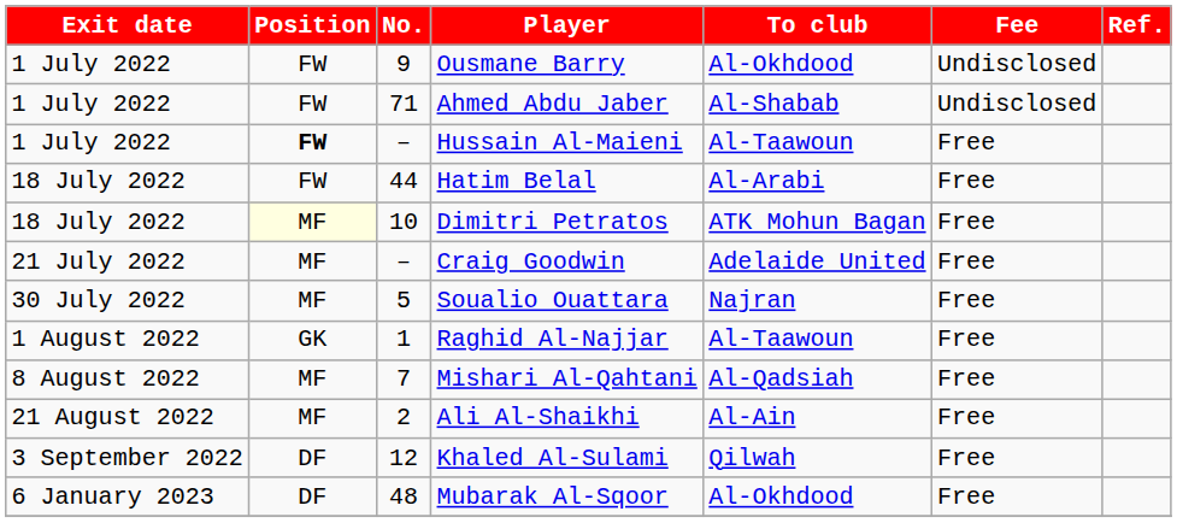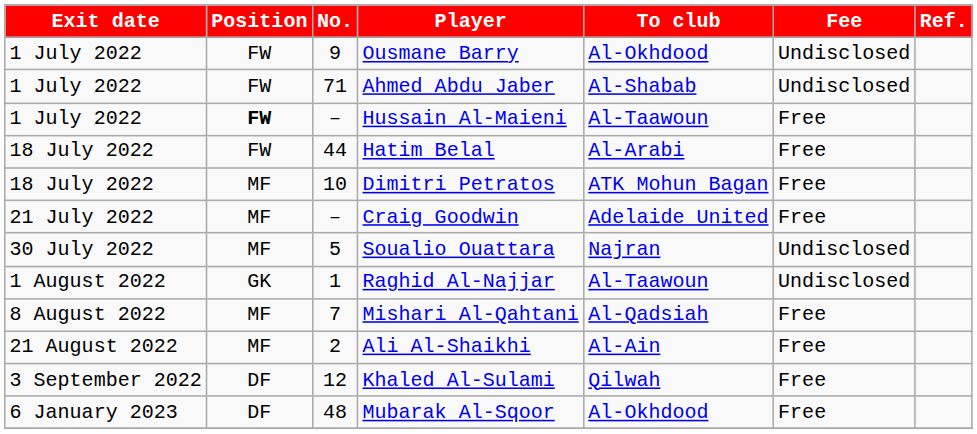Dimitri Petratos | Position: lightyellow background -> no background
Soualio Ouattara | Fee: Free -> Undisclosed
Raghid Al-Najjar | Fee: Free -> Undisclosed
